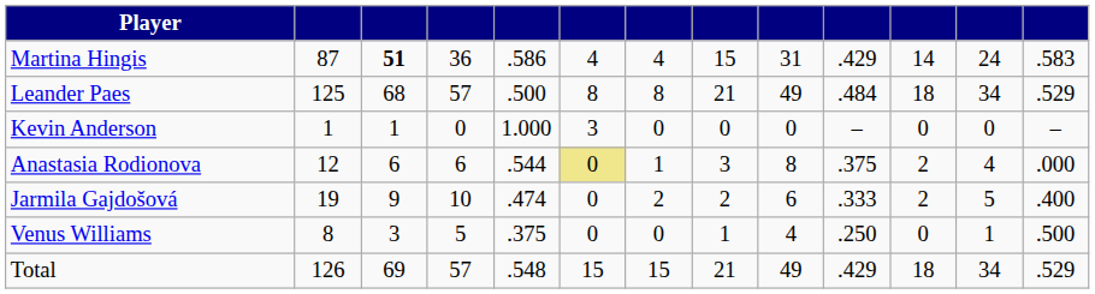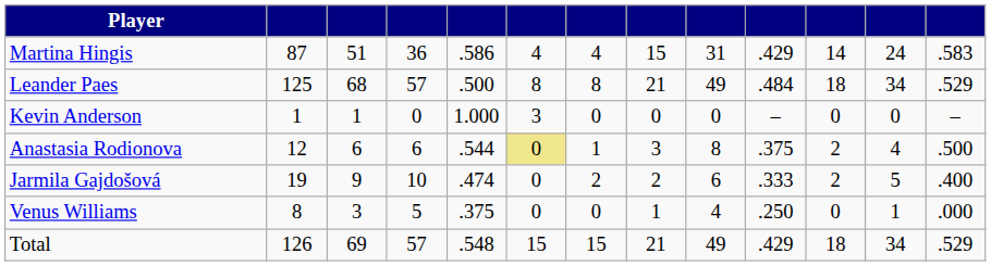Martina Hingis | column 3: bold -> normal
Anastasia Rodionova | column 13: .000 -> .500
Venus Williams | column 13: .500 -> .000
